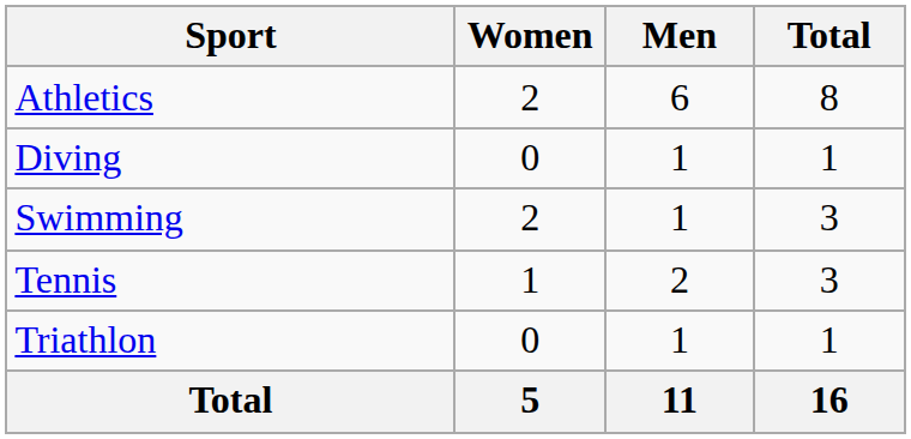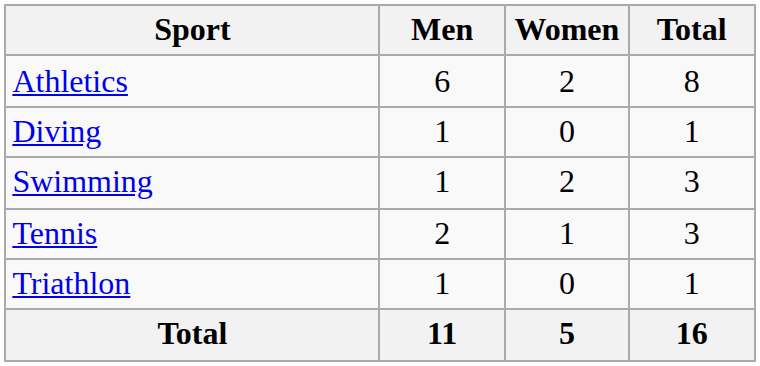columns swapped: Men <-> Women
